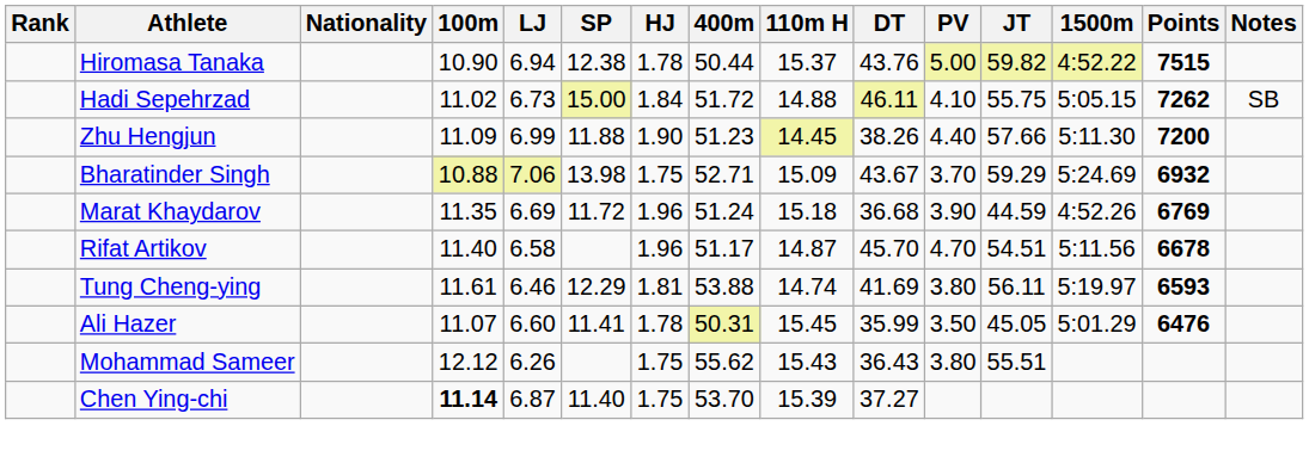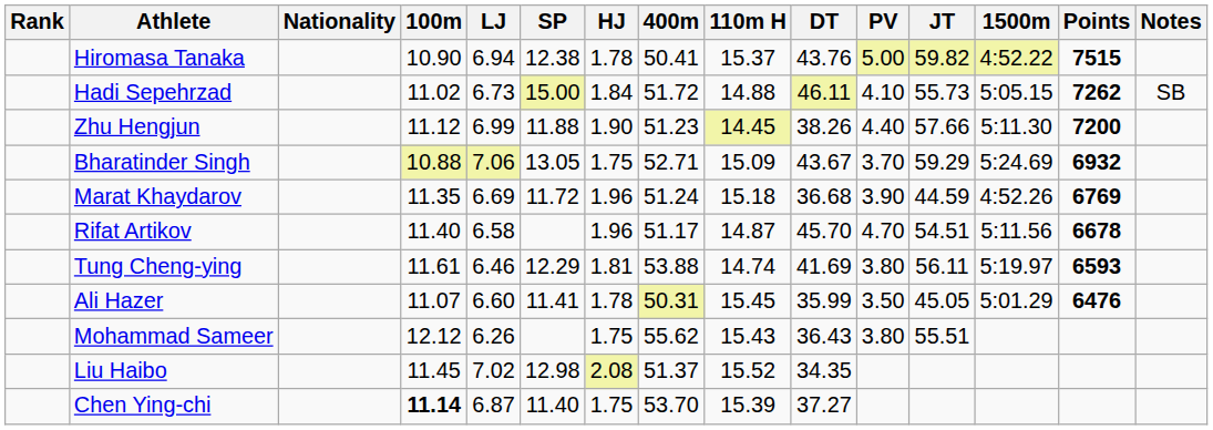Hiromasa Tanaka | 400m: 50.44 -> 50.41
Hadi Sepehrzad | JT: 55.75 -> 55.73
Zhu Hengjun | 100m: 11.09 -> 11.12
Bharatinder Singh | SP: 13.98 -> 13.05
+ row: Liu Haibo | 11.45 | 7.02 | 12.98 | 2.08 | 51.37 | 15.52 | 34.35
